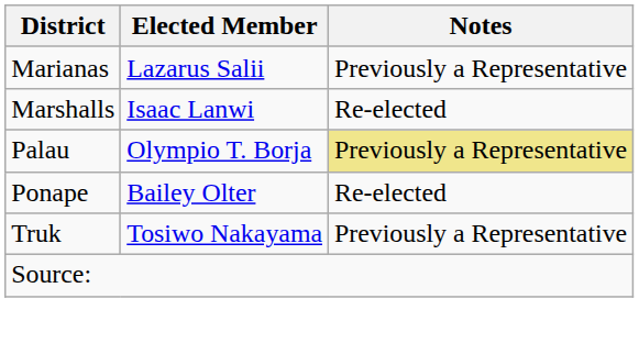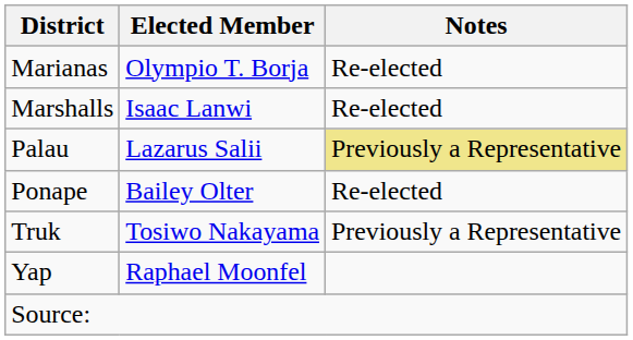Marianas | Elected Member: Lazarus Salii -> Olympio T. Borja
Marianas | Notes: Previously a Representative -> Re-elected
Palau | Elected Member: Olympio T. Borja -> Lazarus Salii
+ row: Yap | Raphael Moonfel
